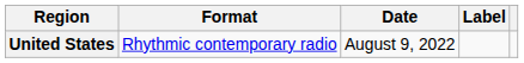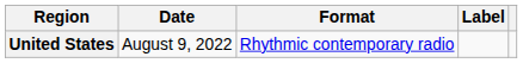columns swapped: Date <-> Format
